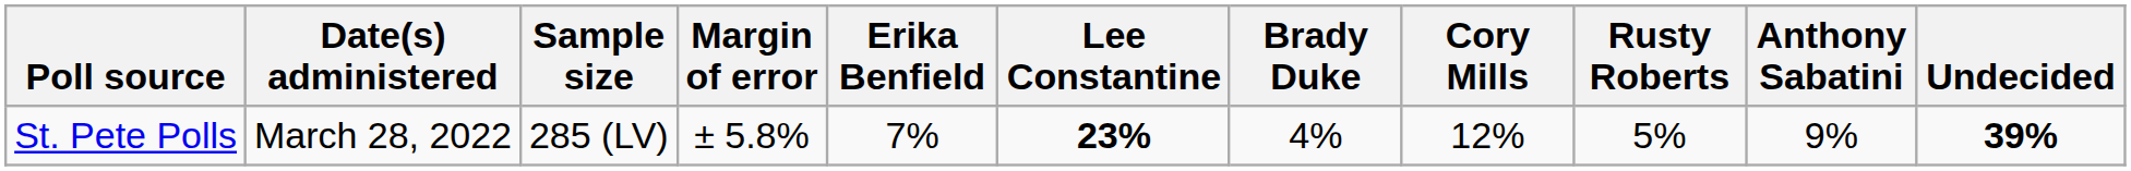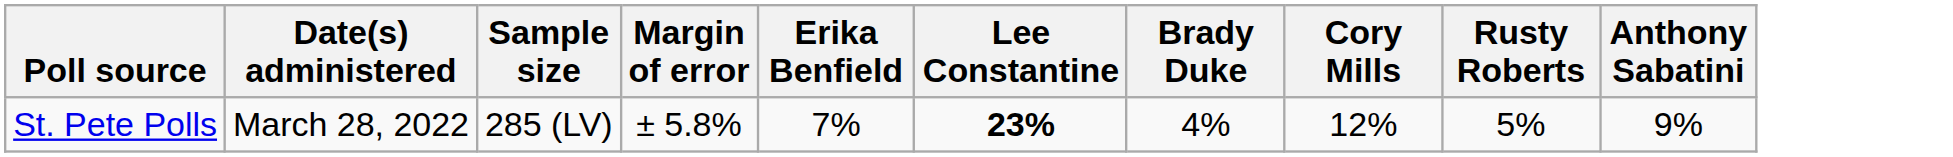- column: Undecided | 39%
